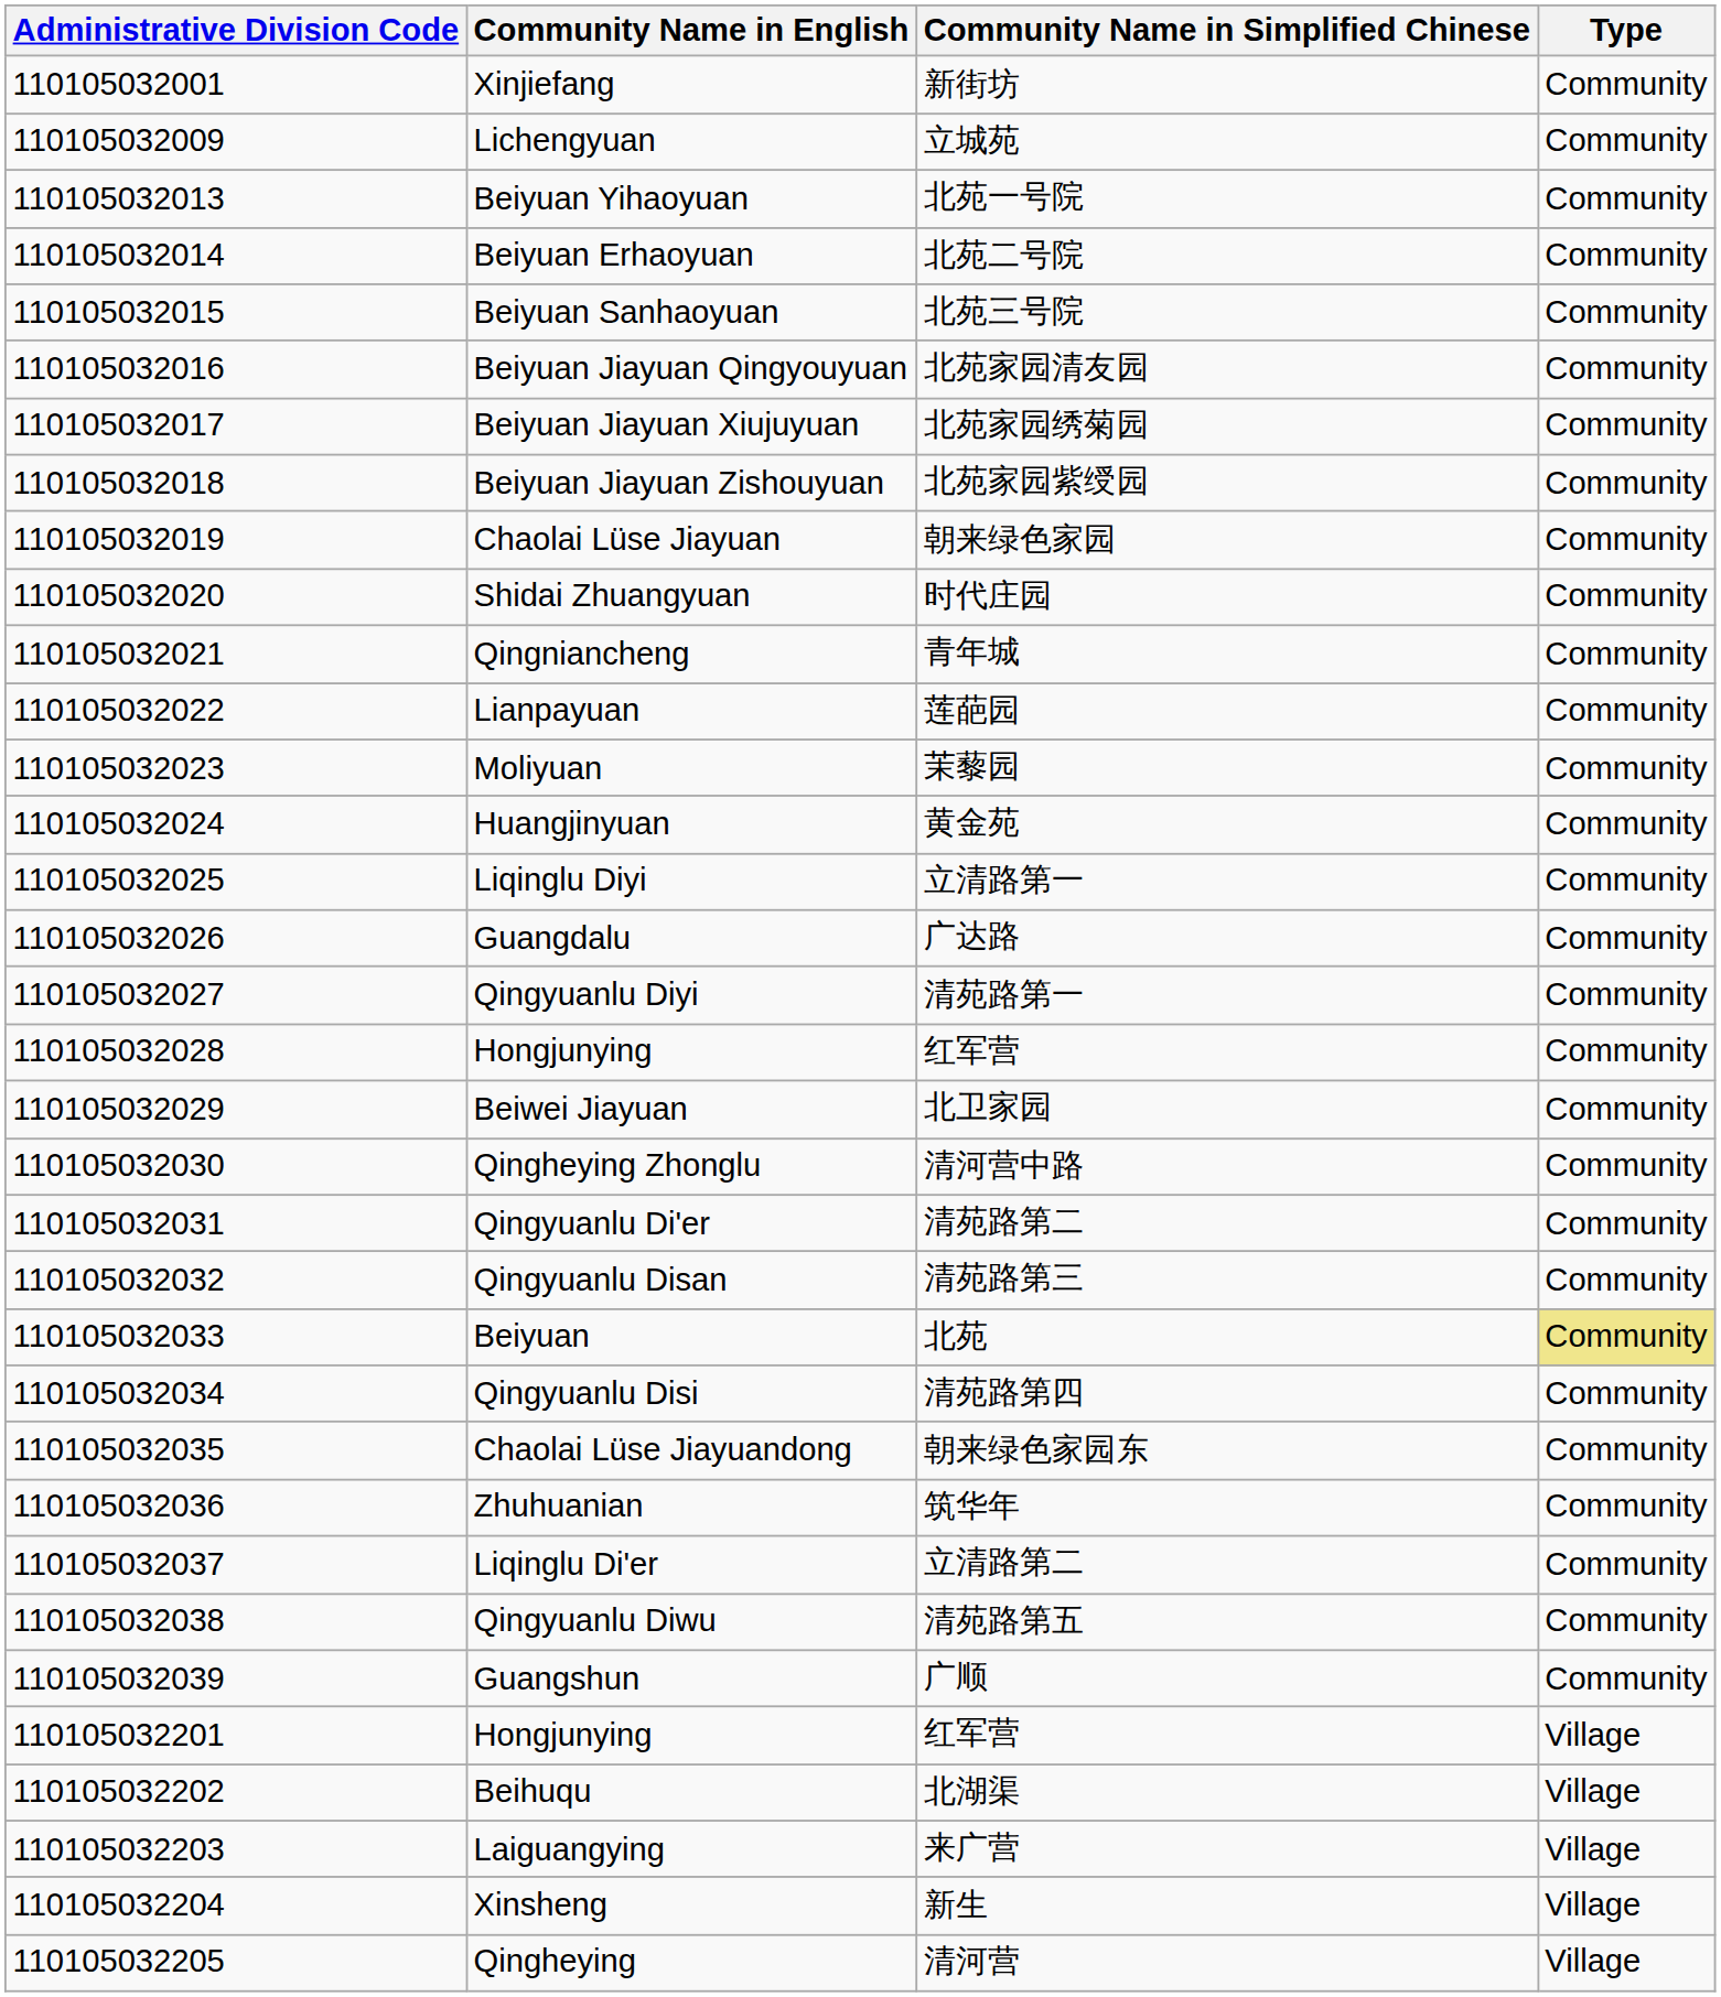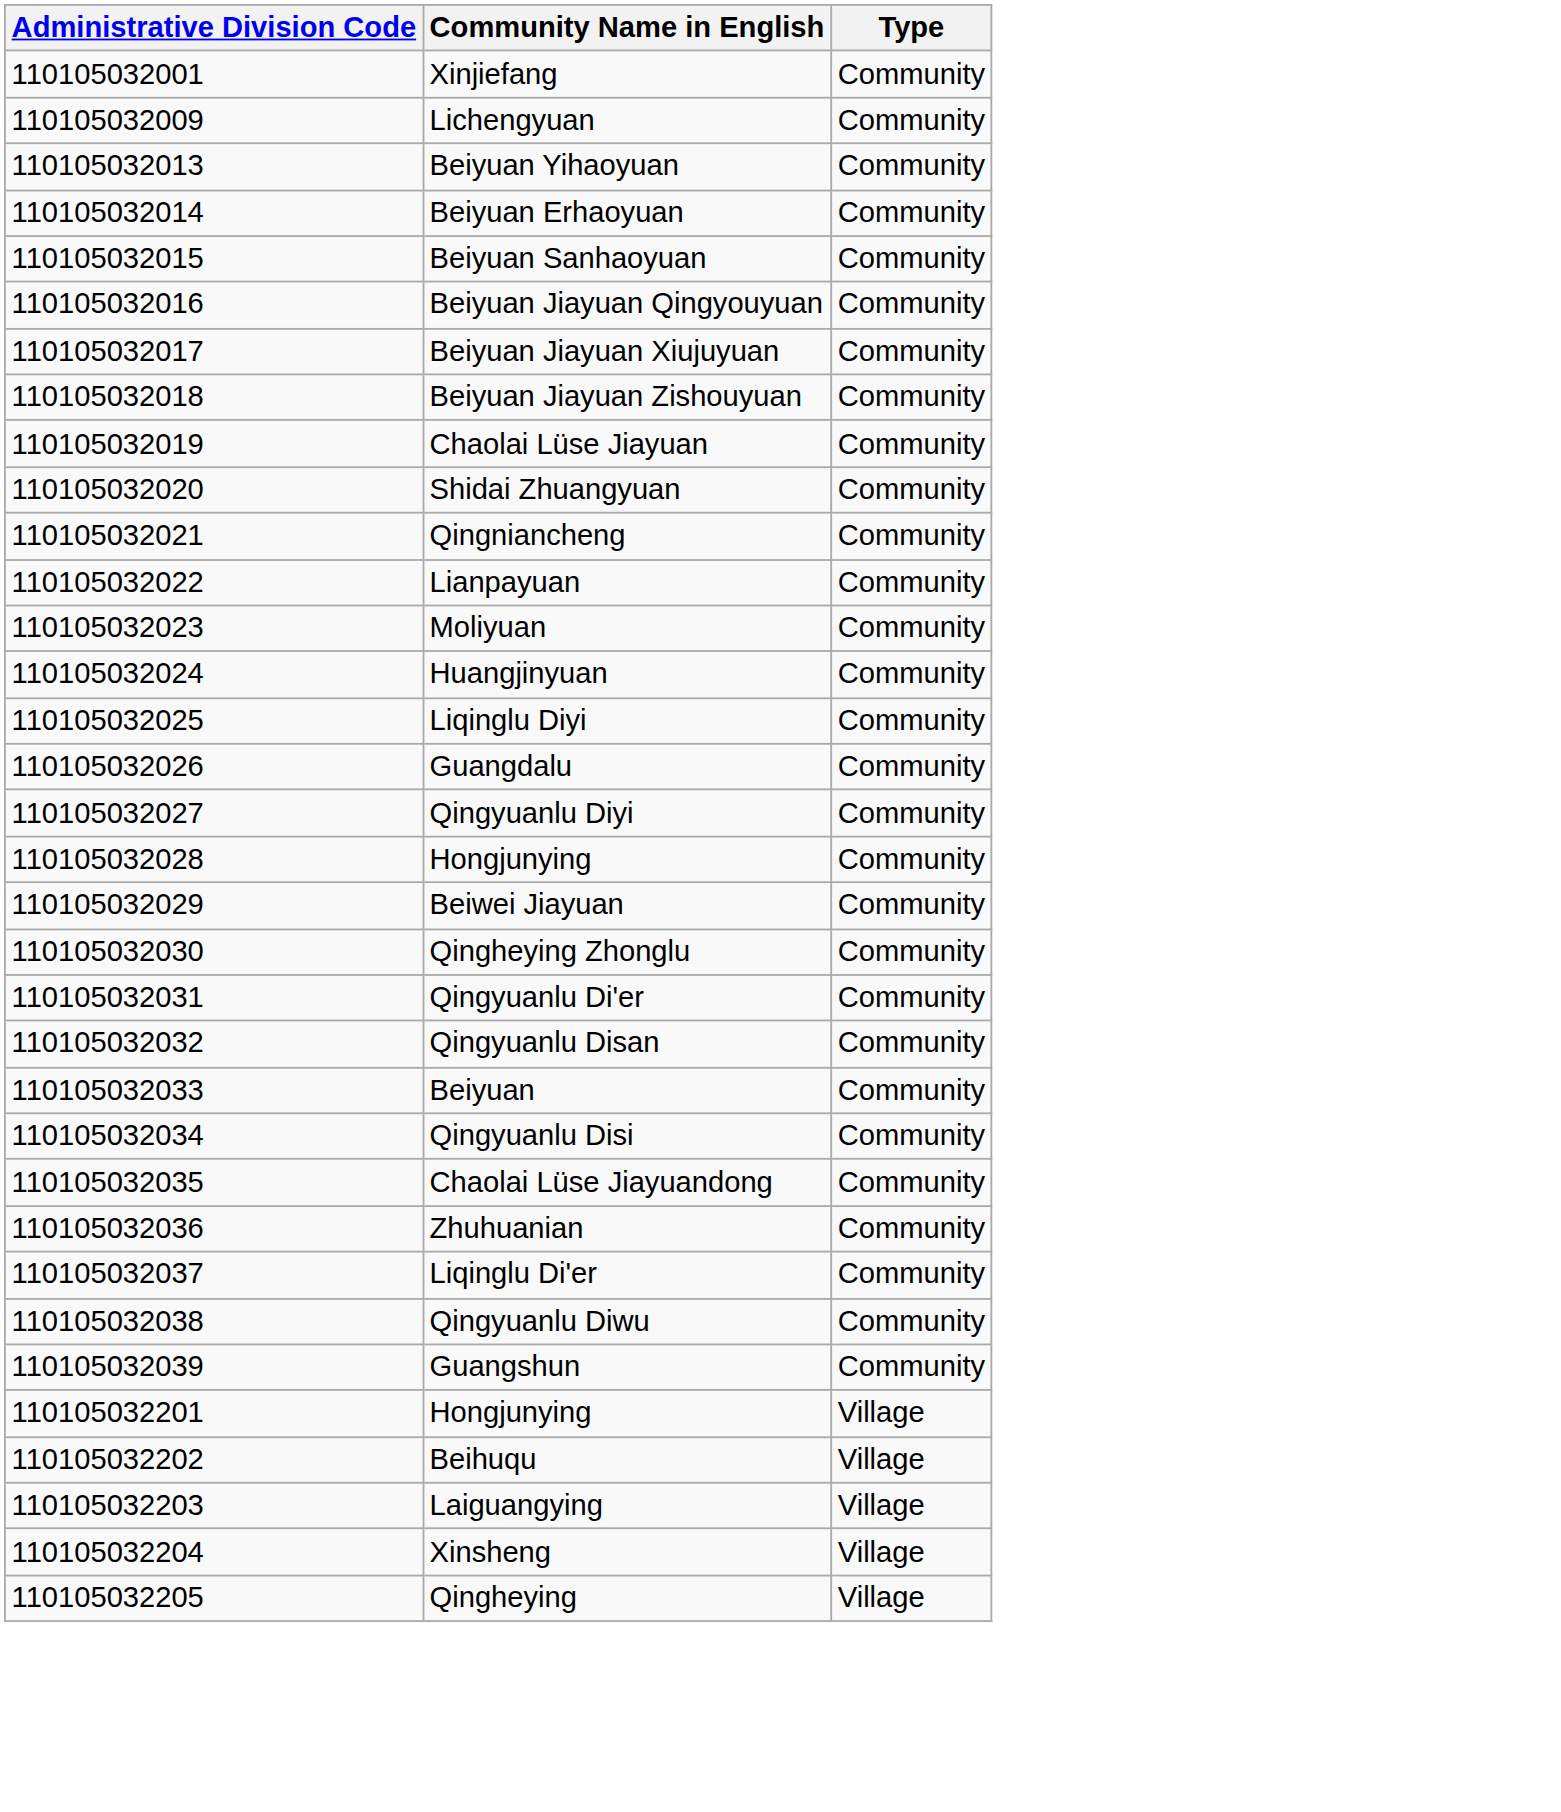- column: Community Name in Simplified Chinese | 新街坊 | 立城苑 | 北苑一号院 | 北苑二号院 | 北苑三号院 | 北苑家园清友园 | 北苑家园绣菊园 | 北苑家园紫绶园 | 朝来绿色家园 | 时代庄园 | 青年城 | 莲葩园 | 茉藜园 | 黄金苑 | 立清路第一 | 广达路 | 清苑路第一 | 红军营 | 北卫家园 | 清河营中路 | 清苑路第二 | 清苑路第三 | 北苑 | 清苑路第四 | 朝来绿色家园东 | 筑华年 | 立清路第二 | 清苑路第五 | 广顺 | 红军营 | 北湖渠 | 来广营 | 新生 | 清河营
Beiyuan | Type: khaki background -> no background
